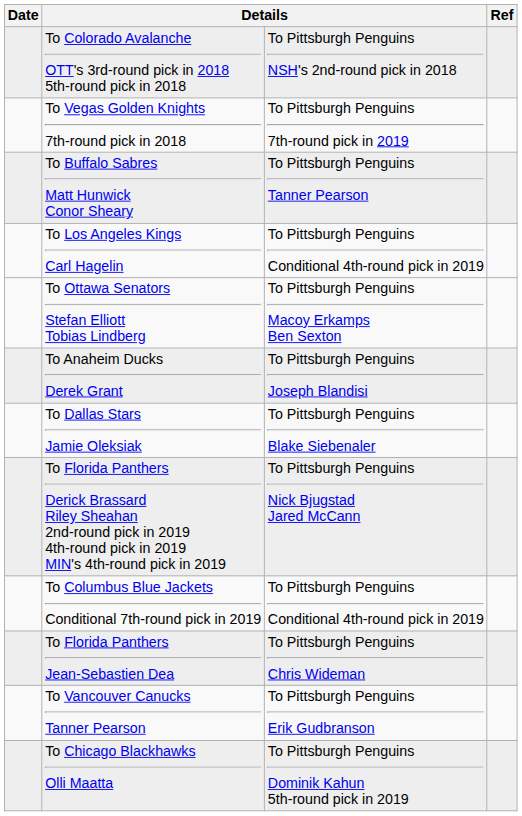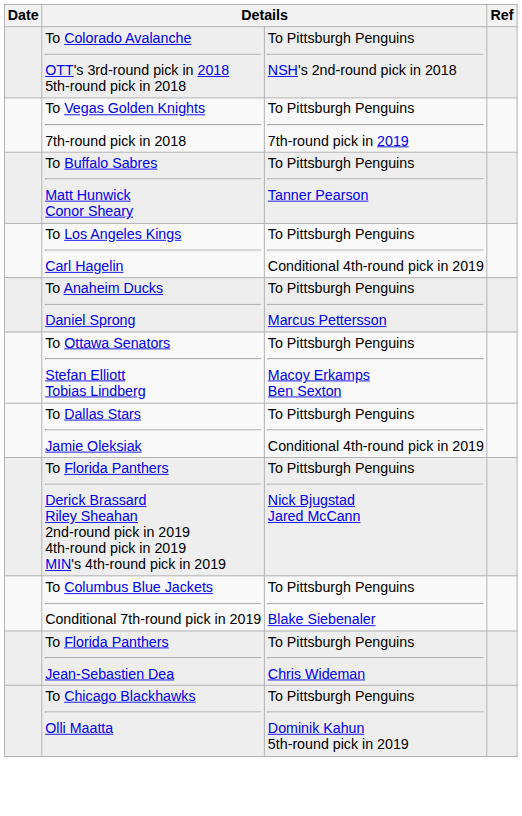+ row: To Anaheim Ducks Daniel Sprong | To Pittsburgh Penguins Marcus Pettersson
- row: To Anaheim Ducks Derek Grant | To Pittsburgh Penguins Joseph Blandisi
To Dallas Stars Jamie Oleksiak | column 3: To Pittsburgh Penguins Blake Siebenaler -> To Pittsburgh Penguins Conditional 4th-round pick in 2019
To Columbus Blue Jackets Conditional 7th-round pick in 2019 | column 3: To Pittsburgh Penguins Conditional 4th-round pick in 2019 -> To Pittsburgh Penguins Blake Siebenaler
- row: To Vancouver Canucks Tanner Pearson | To Pittsburgh Penguins Erik Gudbranson
